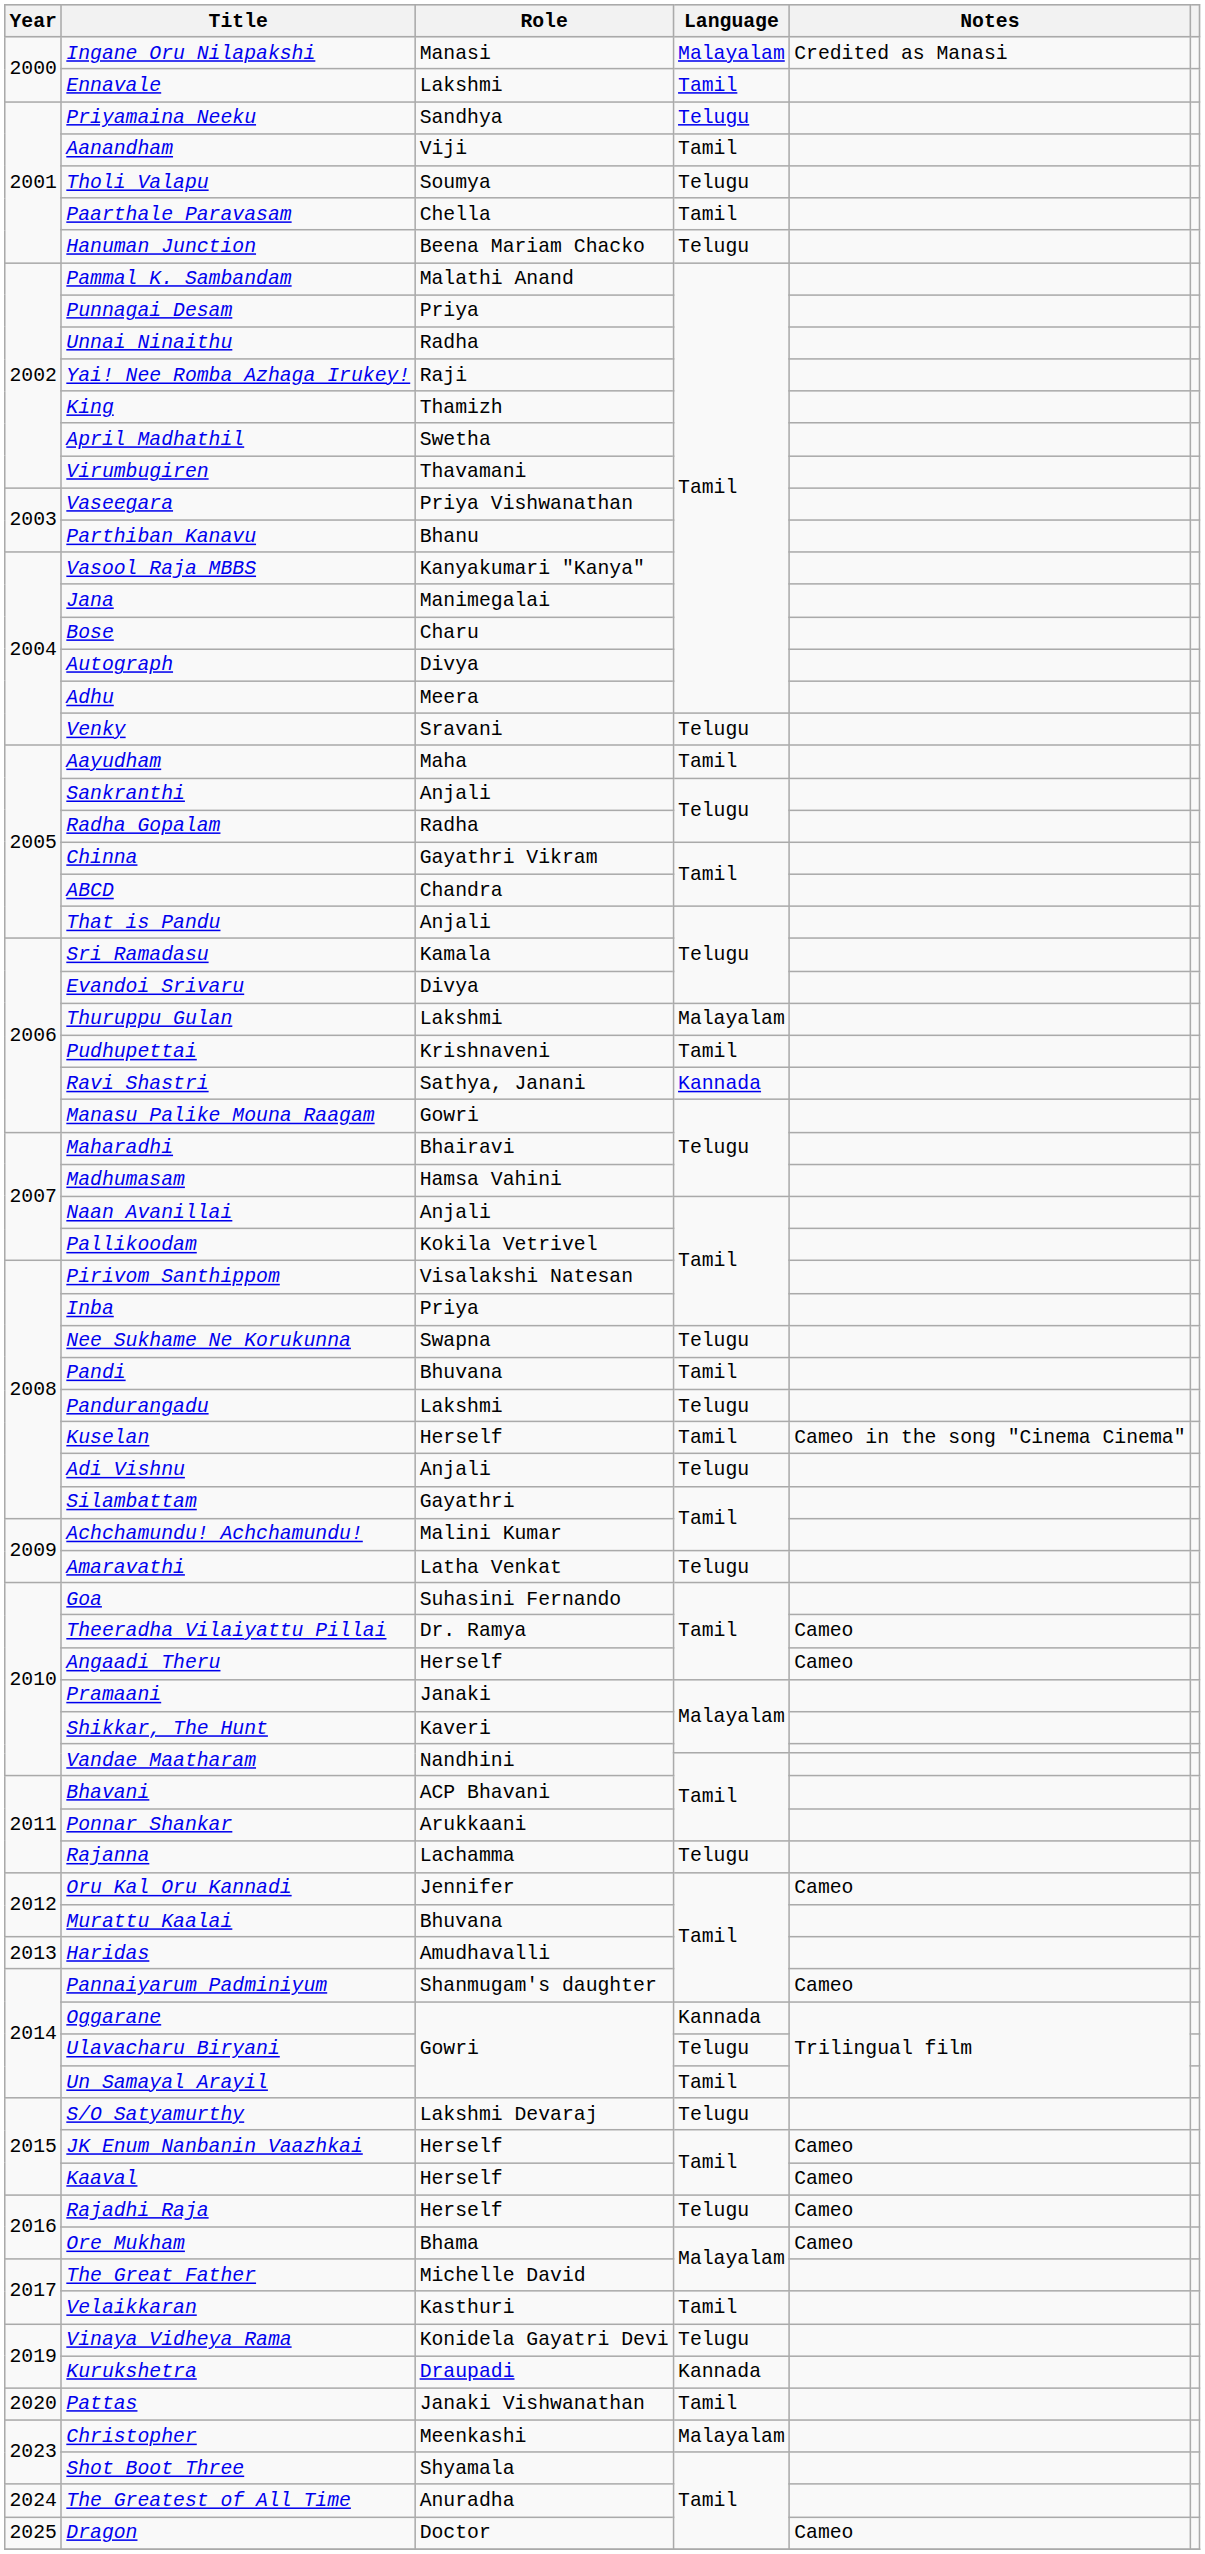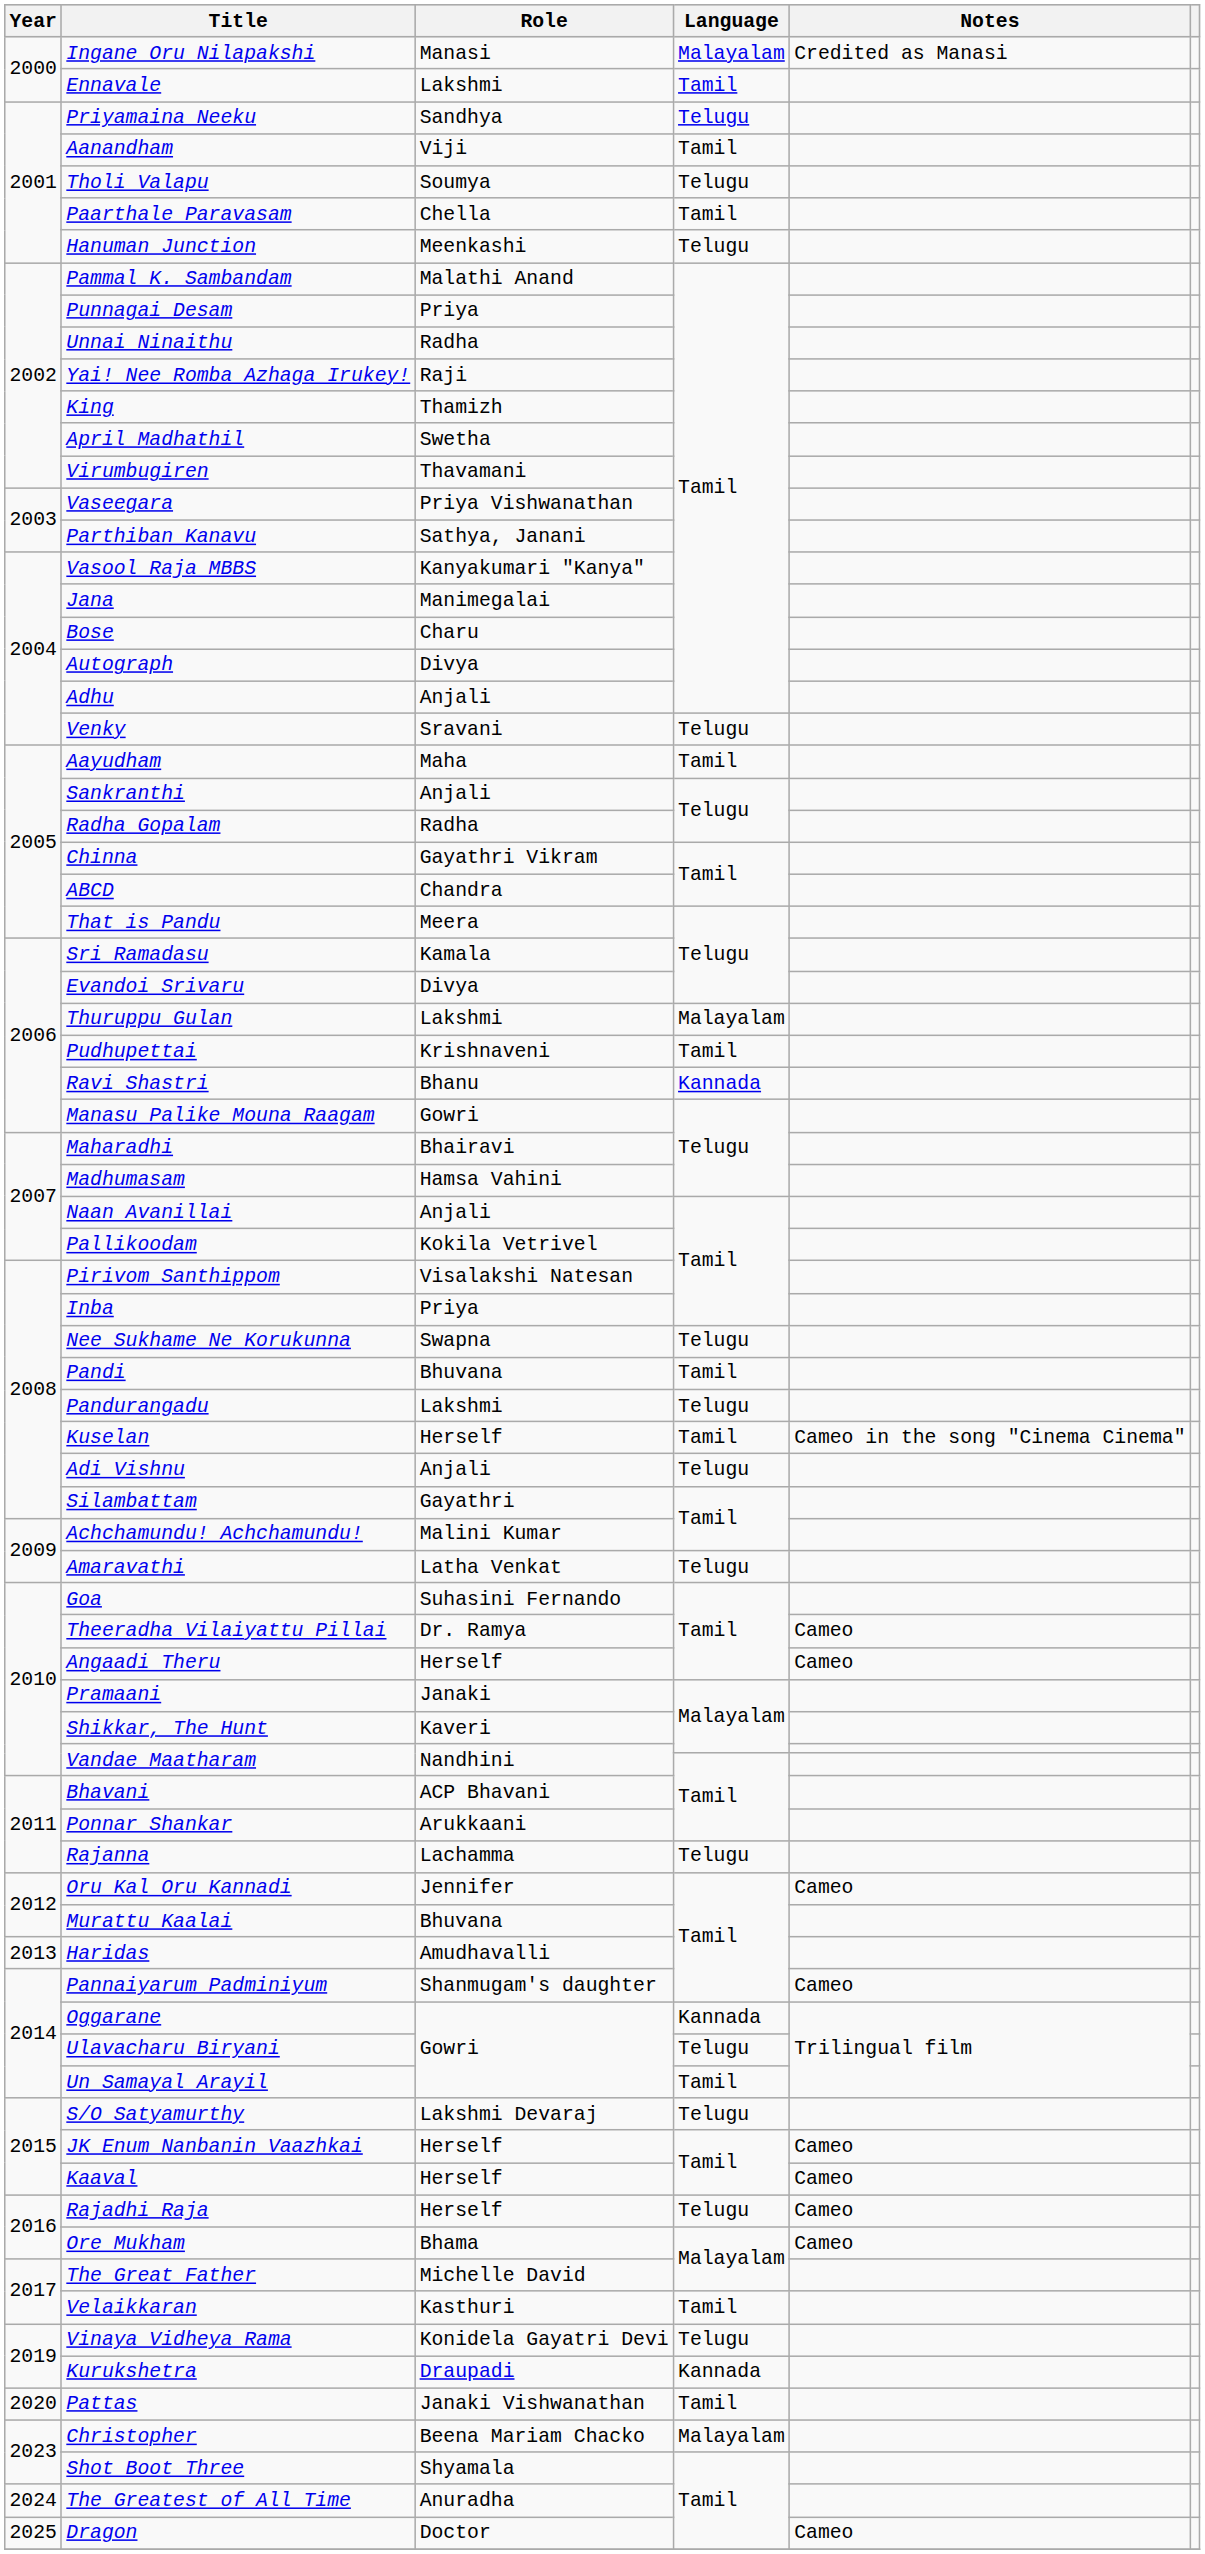Hanuman Junction | Role: Beena Mariam Chacko -> Meenkashi
Parthiban Kanavu | Role: Bhanu -> Sathya, Janani
Adhu | Role: Meera -> Anjali
That is Pandu | Role: Anjali -> Meera
Ravi Shastri | Role: Sathya, Janani -> Bhanu
Christopher | Role: Meenkashi -> Beena Mariam Chacko
